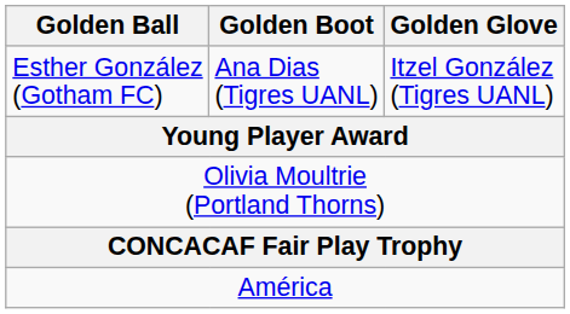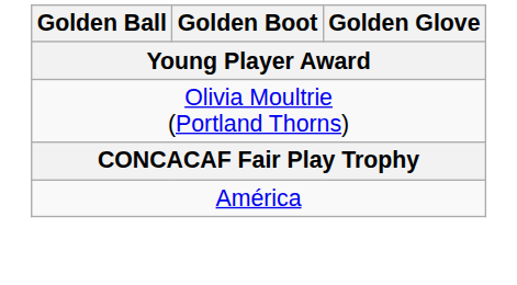- row: Esther González (Gotham FC) | Ana Dias (Tigres UANL) | Itzel González (Tigres UANL)
